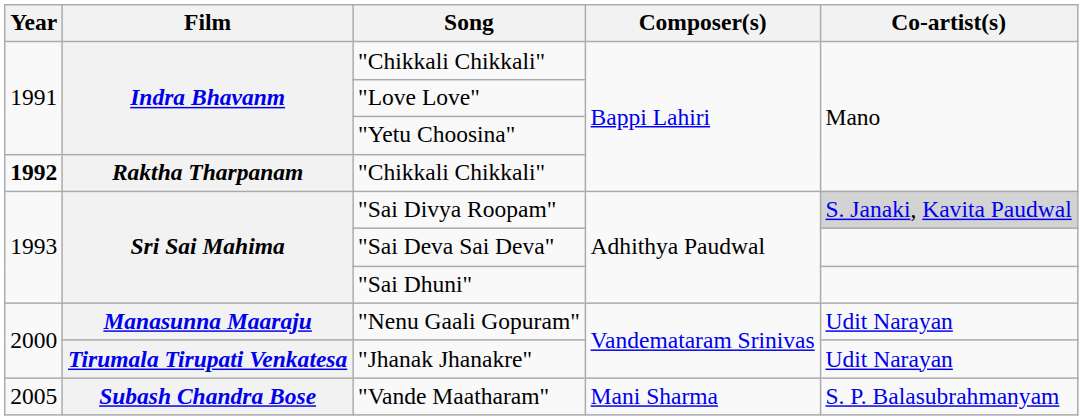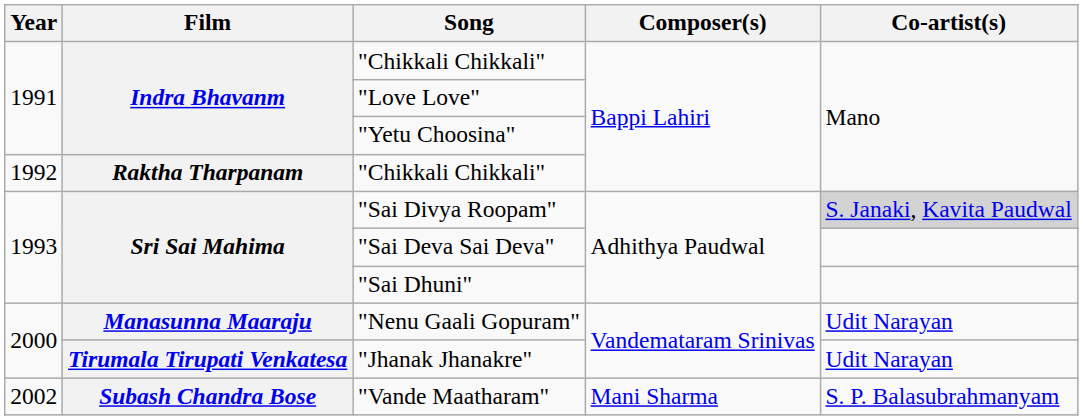Raktha Tharpanam / "Chikkali Chikkali" | Year: bold -> normal
"Vande Maatharam" | Year: 2005 -> 2002
